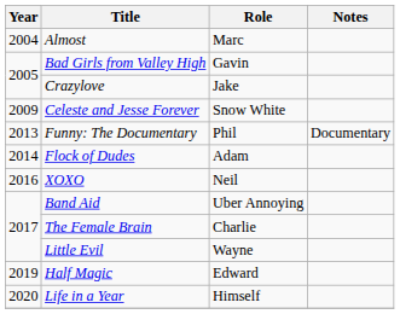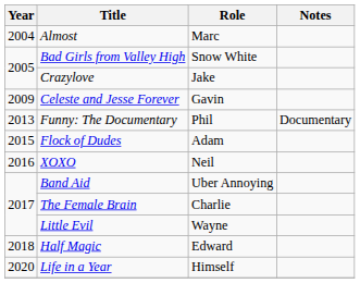Bad Girls from Valley High | Role: Gavin -> Snow White
Celeste and Jesse Forever | Role: Snow White -> Gavin
Flock of Dudes | Year: 2014 -> 2015
Half Magic | Year: 2019 -> 2018
